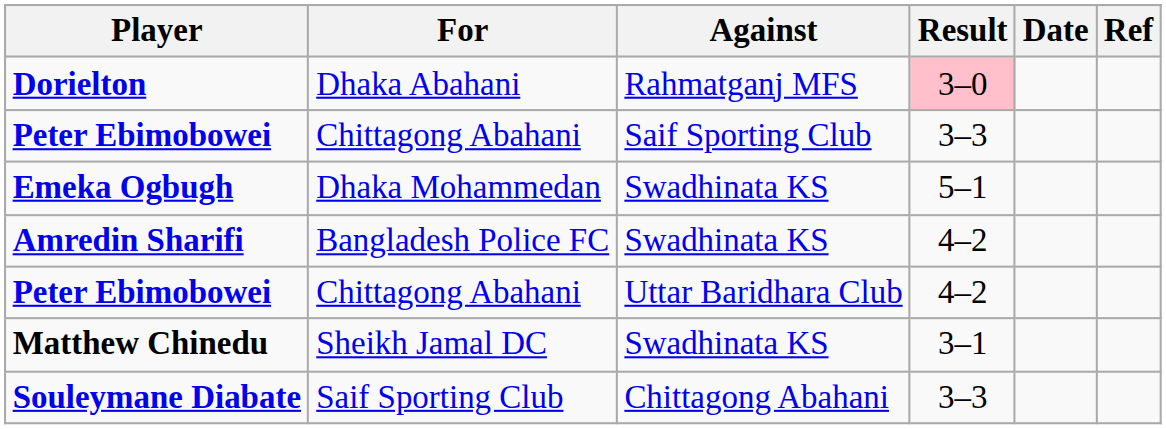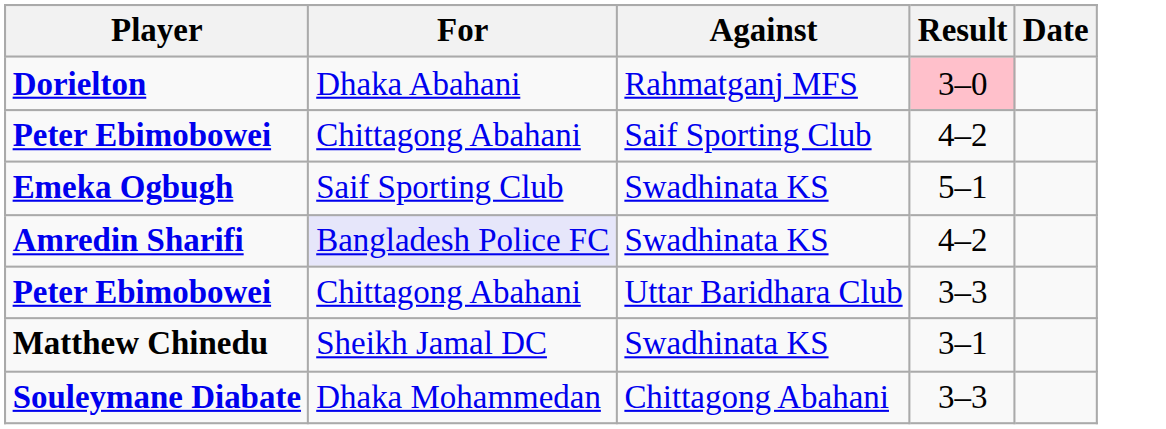- column: Ref
Peter Ebimobowei / Saif Sporting Club | Result: 3–3 -> 4–2
Emeka Ogbugh | For: Dhaka Mohammedan -> Saif Sporting Club
Amredin Sharifi | For: no background -> lavender background
Peter Ebimobowei / Uttar Baridhara Club | Result: 4–2 -> 3–3
Souleymane Diabate | For: Saif Sporting Club -> Dhaka Mohammedan
